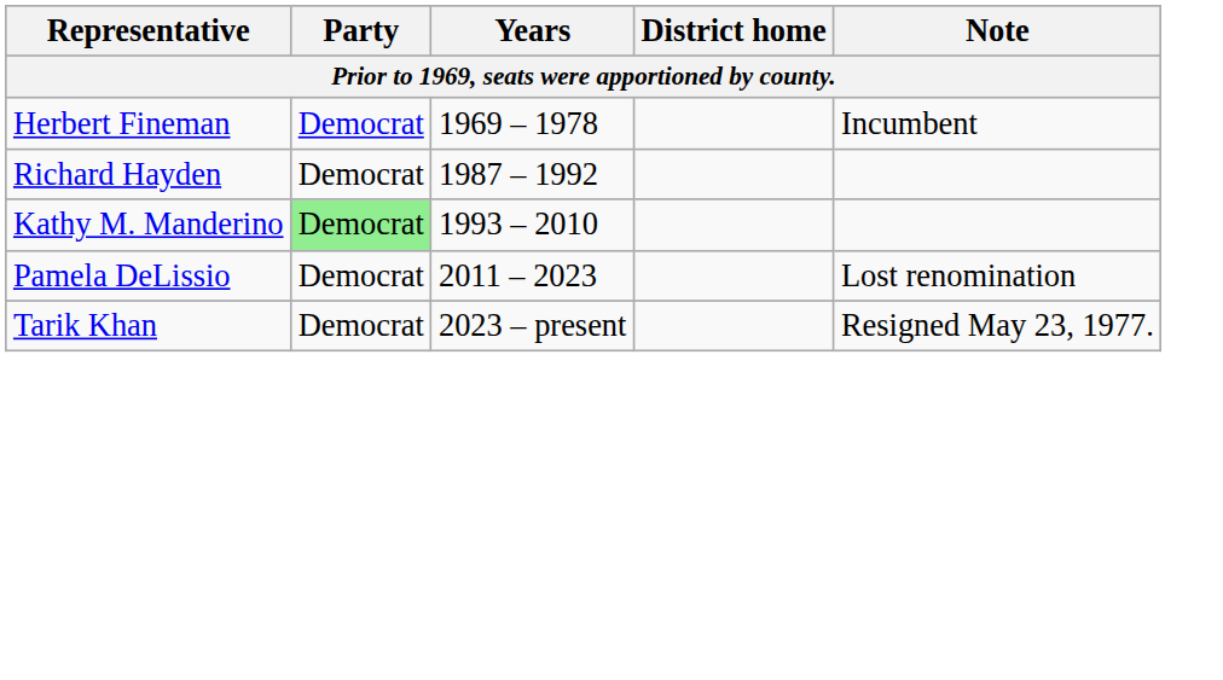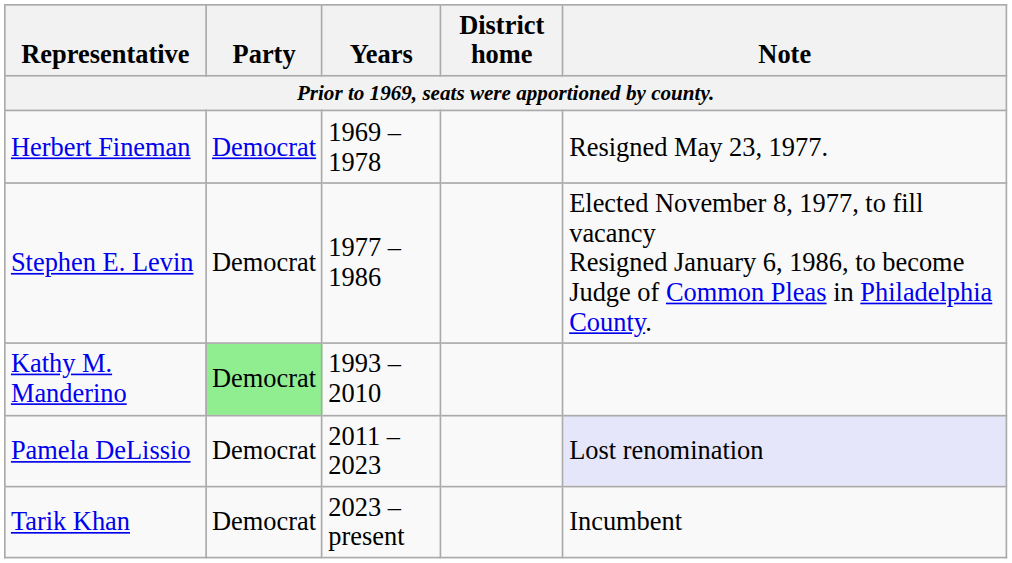Herbert Fineman | Note: Incumbent -> Resigned May 23, 1977.
+ row: Stephen E. Levin | Democrat | 1977 – 1986 | Elected November 8, 1977, to fill vacancy Resigned January 6, 1986, to become Judge of Common Pleas in Philadelphia County.
- row: Richard Hayden | Democrat | 1987 – 1992
Pamela DeLissio | Note: no background -> lavender background
Tarik Khan | Note: Resigned May 23, 1977. -> Incumbent
